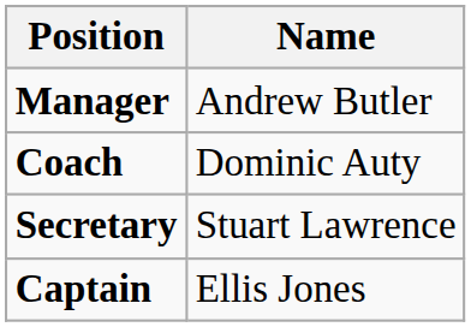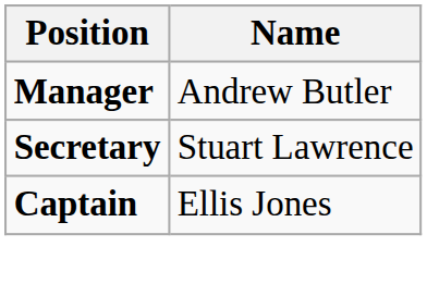- row: Coach | Dominic Auty
